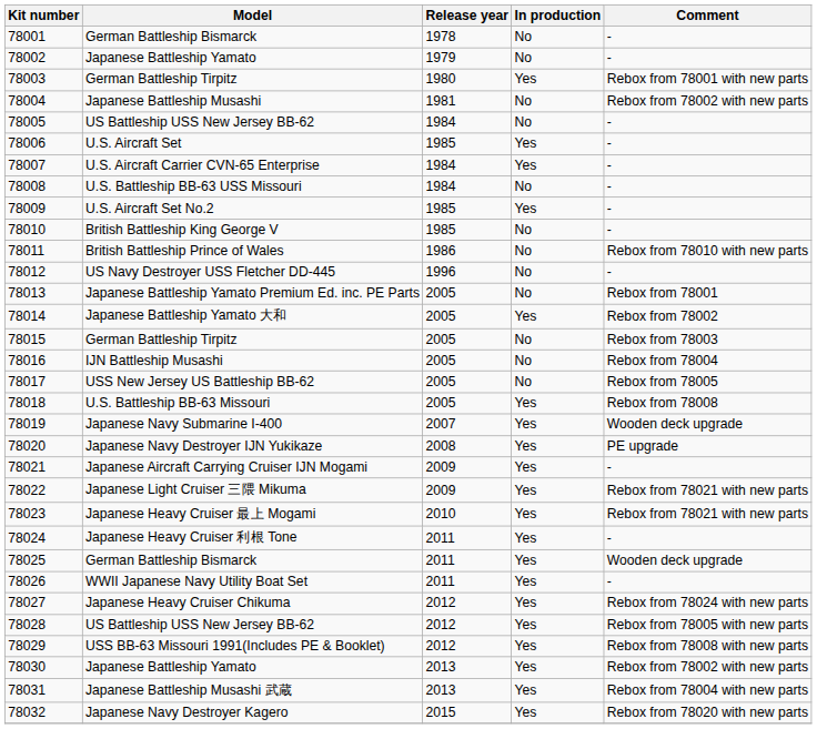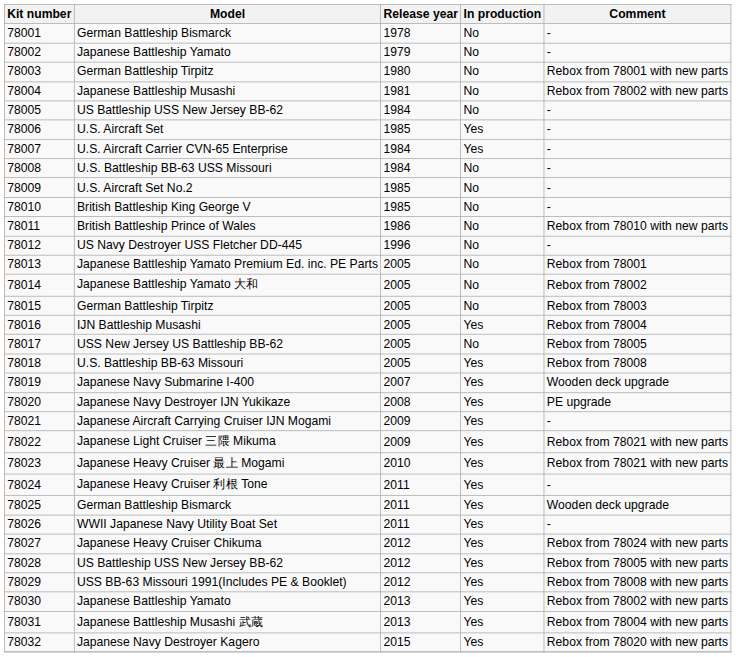78003 | In production: Yes -> No
78009 | In production: Yes -> No
78014 | In production: Yes -> No
78016 | In production: No -> Yes
